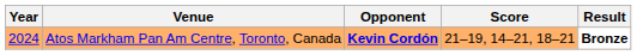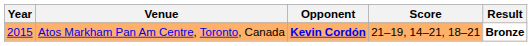Atos Markham Pan Am Centre, Toronto, Canada | Year: 2024 -> 2015
